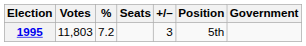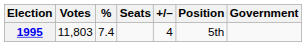1995 | %: 7.2 -> 7.4
1995 | +/–: 3 -> 4
